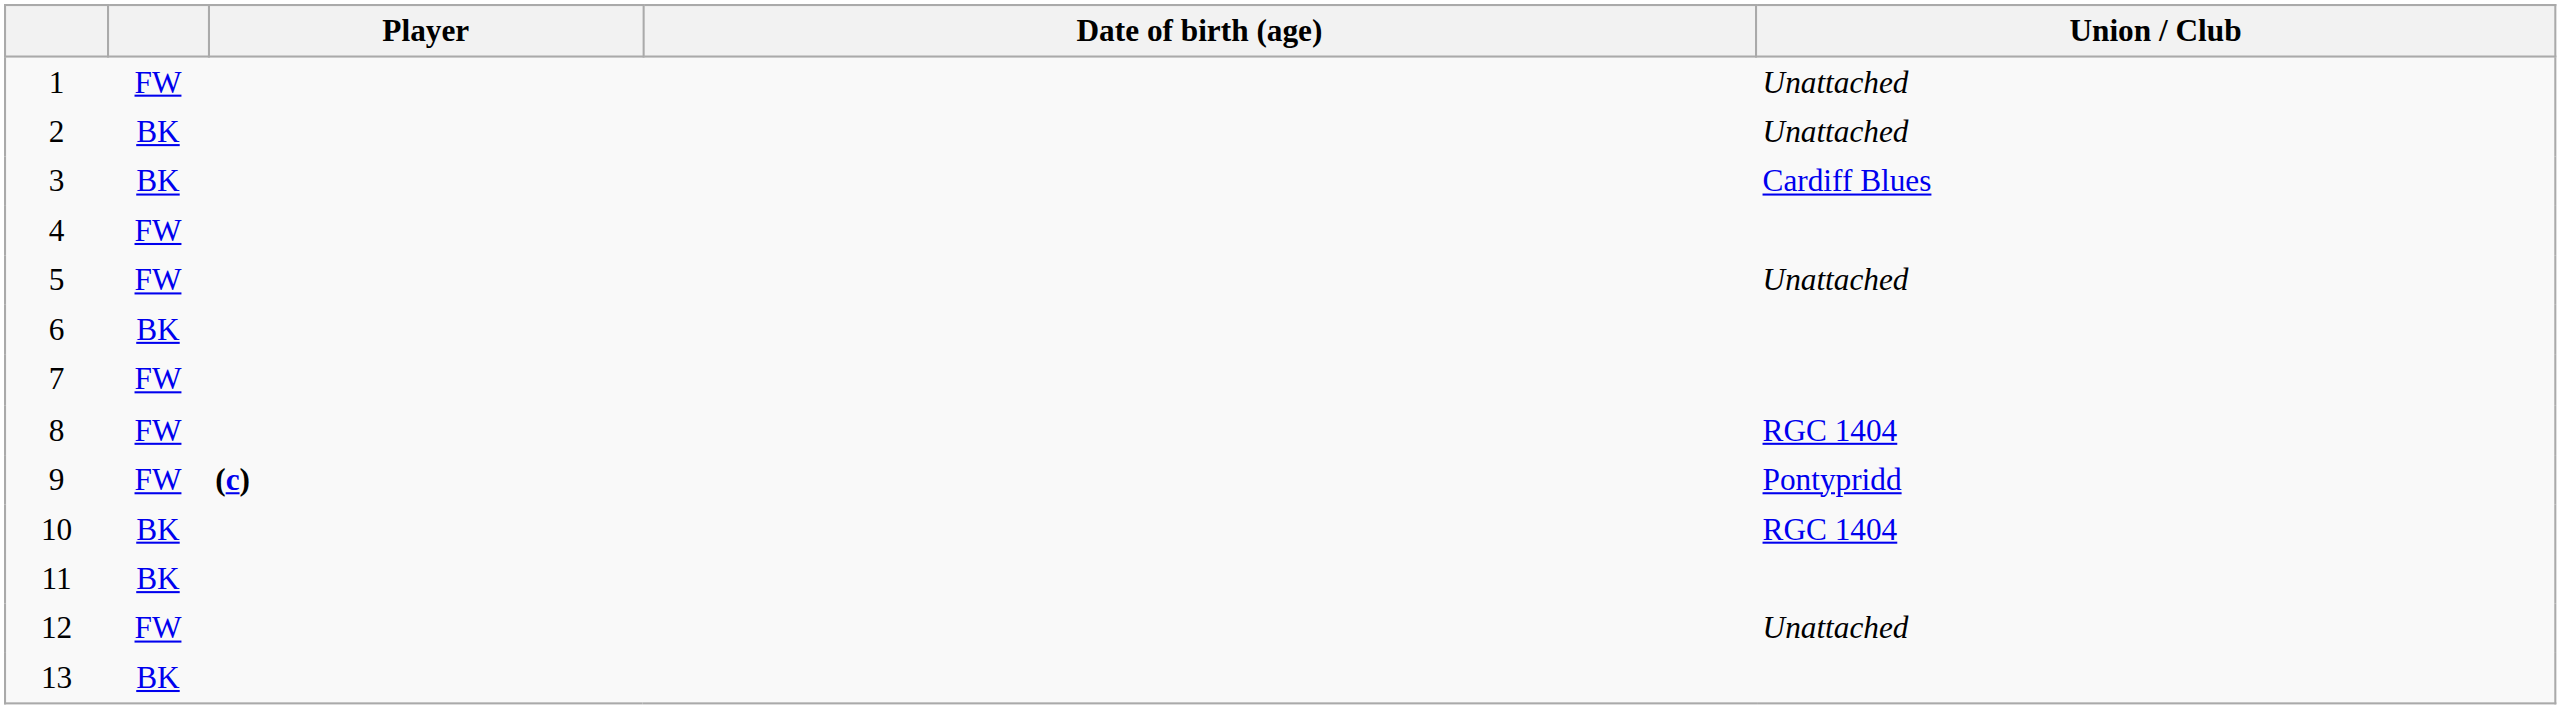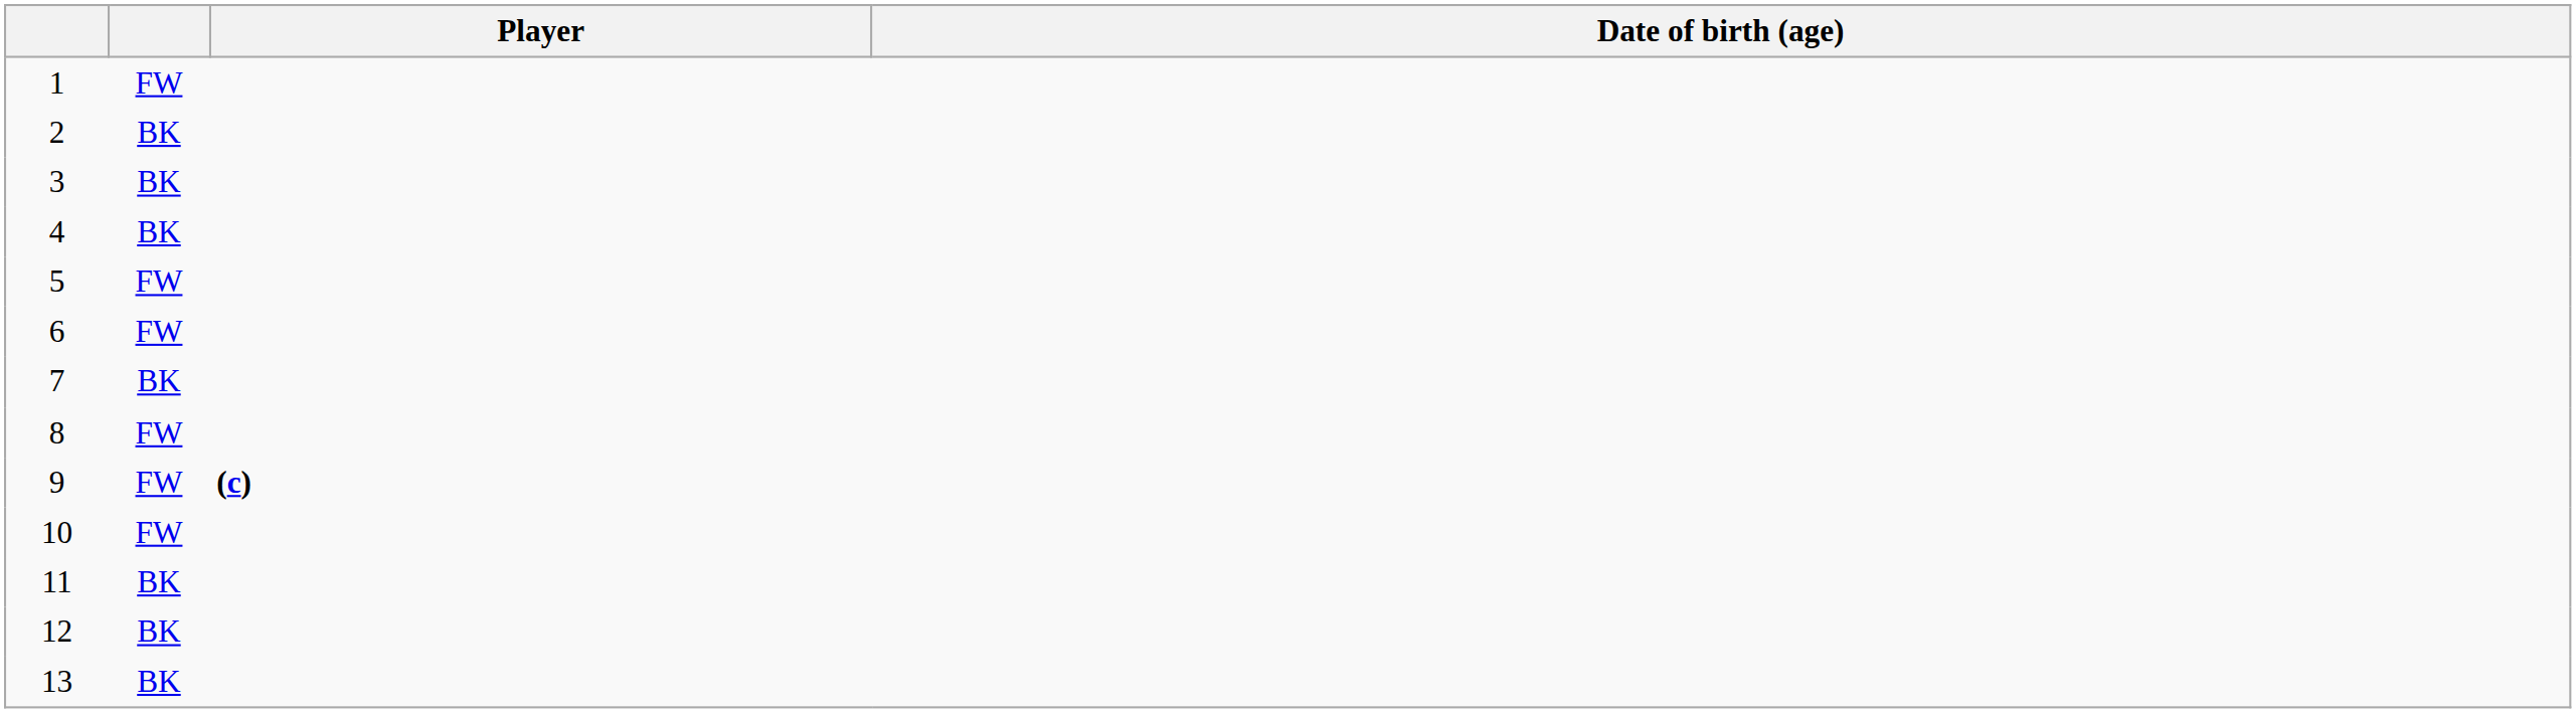- column: Union / Club | Unattached | Unattached | Cardiff Blues | Unattached | RGC 1404 | Pontypridd | RGC 1404 | Unattached
4 | column 2: FW -> BK
6 | column 2: BK -> FW
7 | column 2: FW -> BK
10 | column 2: BK -> FW
12 | column 2: FW -> BK
